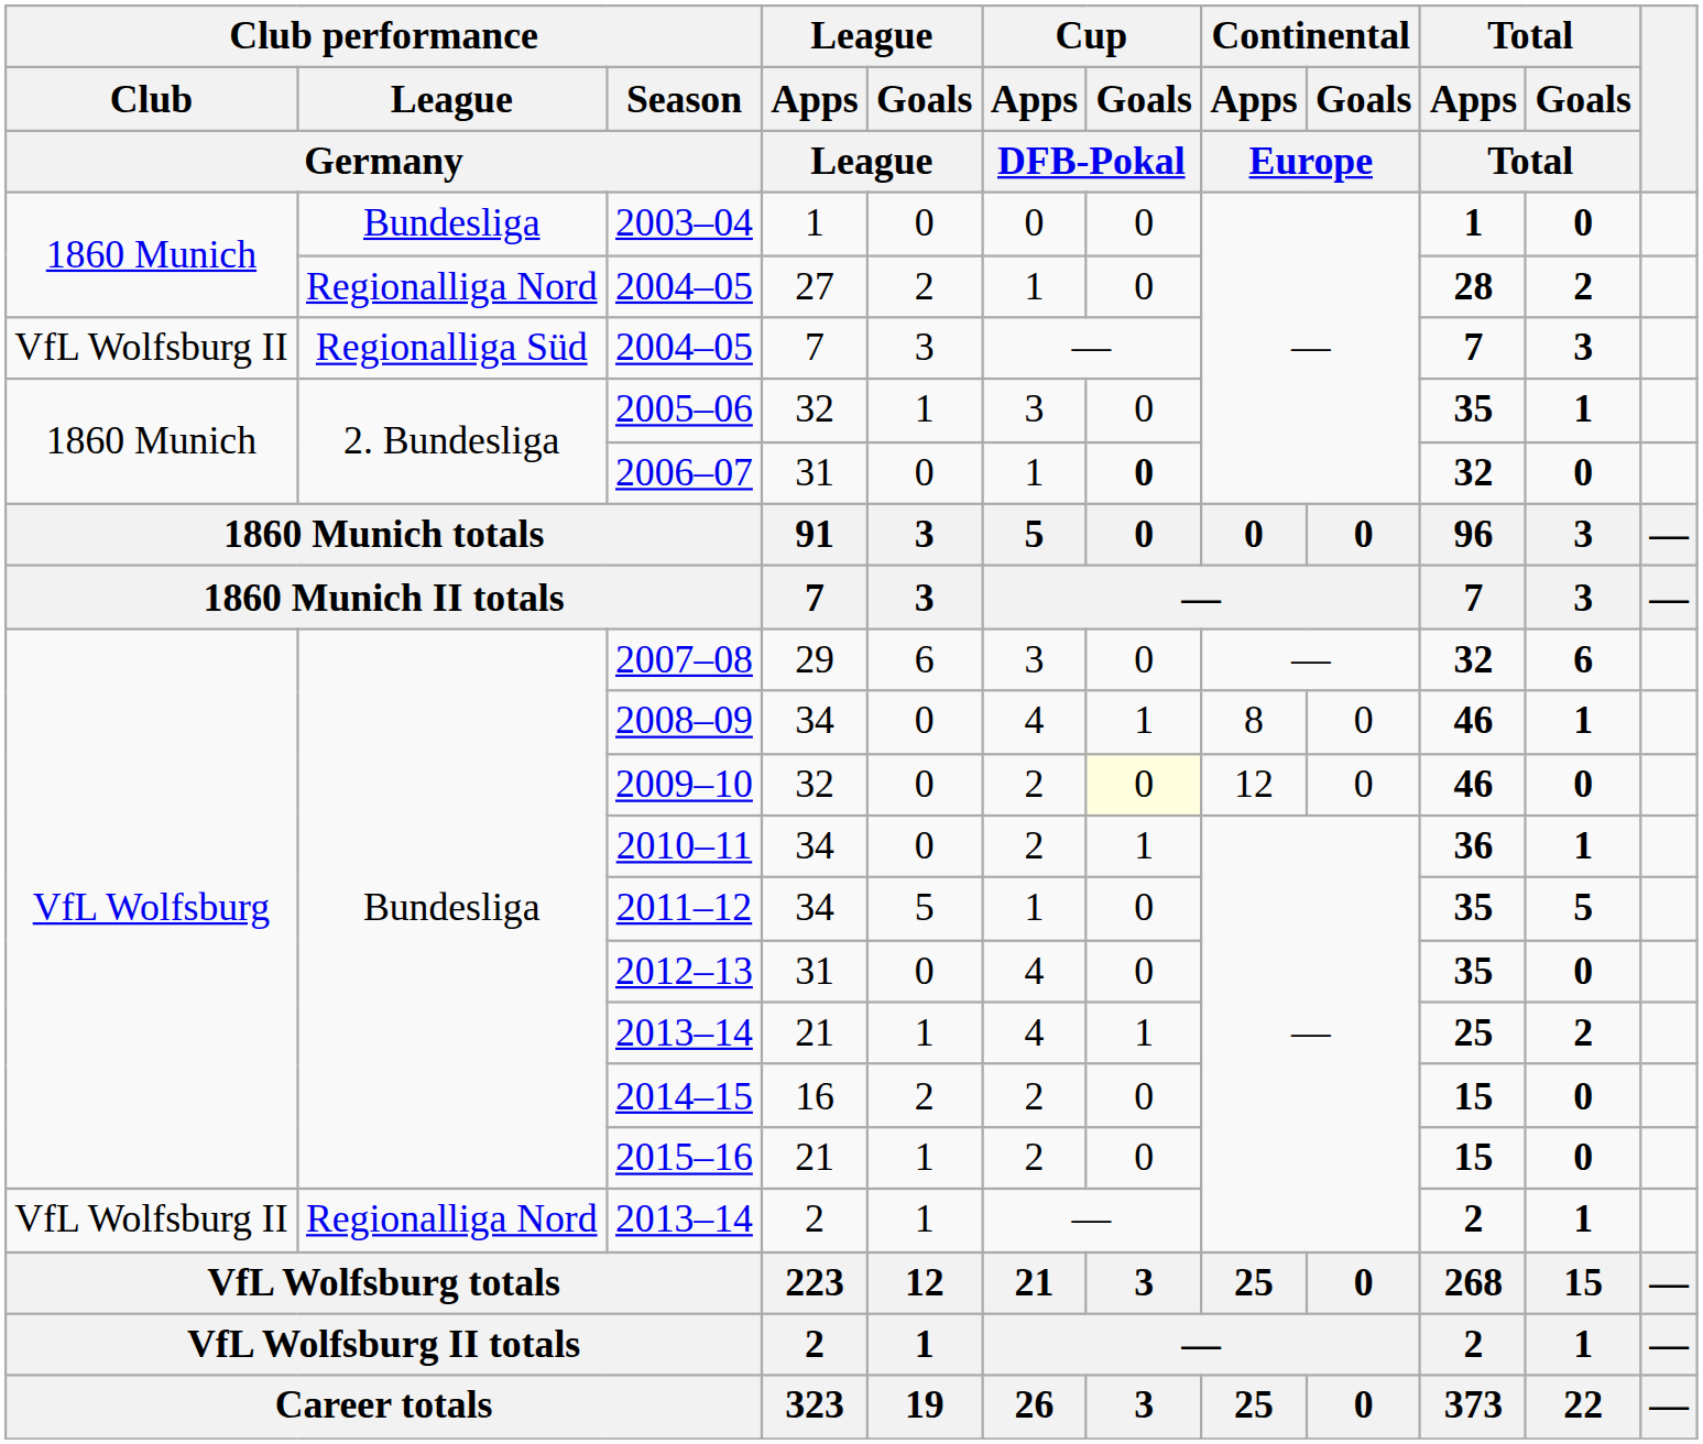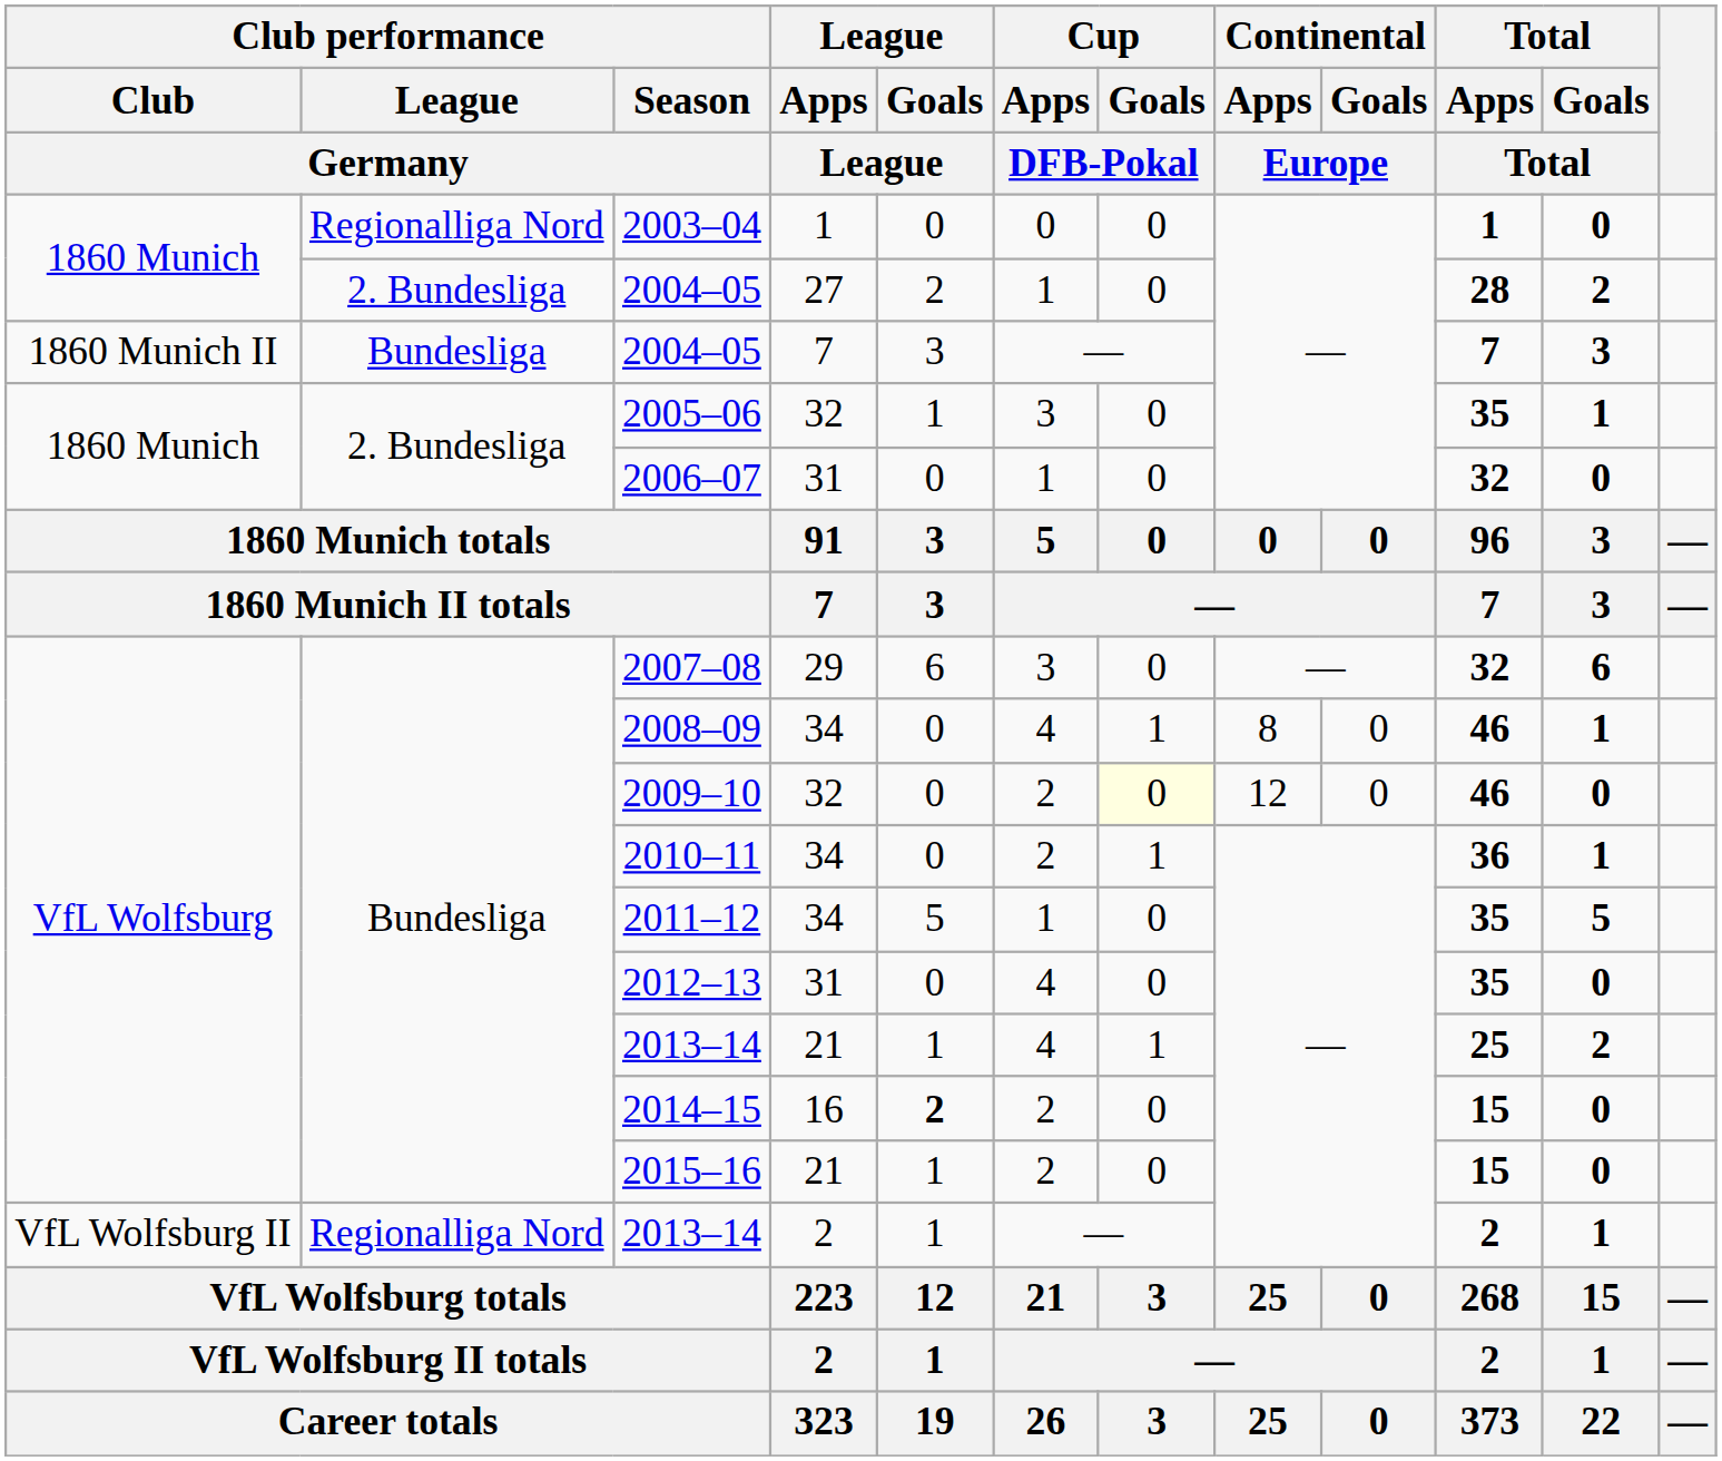2003–04 | Club performance / League / Germany: Bundesliga -> Regionalliga Nord
2004–05 / 27 | Club performance / League / Germany: Regionalliga Nord -> 2. Bundesliga
2004–05 / 7 | Club performance / Club / Germany: VfL Wolfsburg II -> 1860 Munich II
2004–05 / 7 | Club performance / League / Germany: Regionalliga Süd -> Bundesliga
2006–07 | Cup / Goals / DFB-Pokal: bold -> normal
2014–15 | League / Goals / League: normal -> bold
